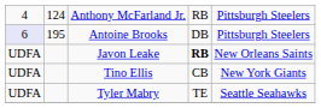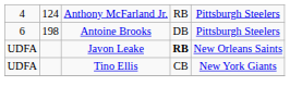Antoine Brooks | column 1: lavender background -> no background
Antoine Brooks | column 2: 195 -> 198
- row: UDFA | Tyler Mabry | TE | Seattle Seahawks
